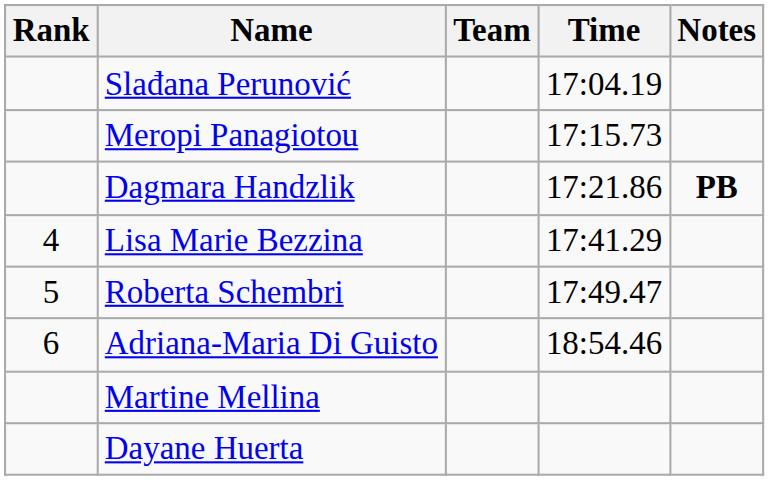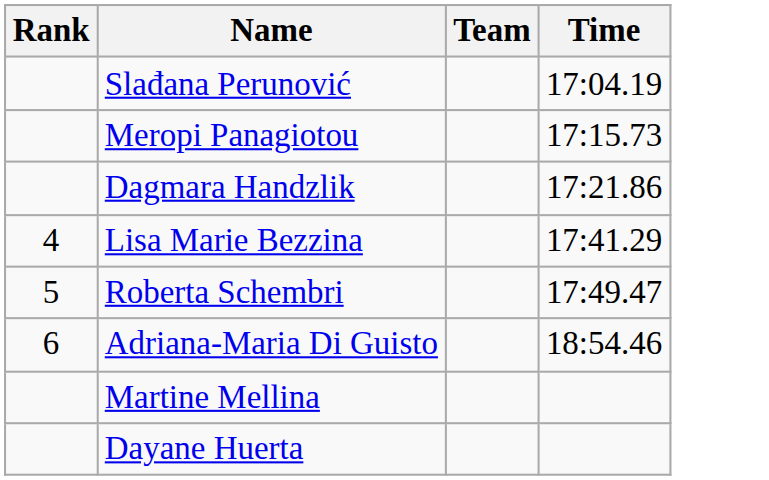- column: Notes | PB
